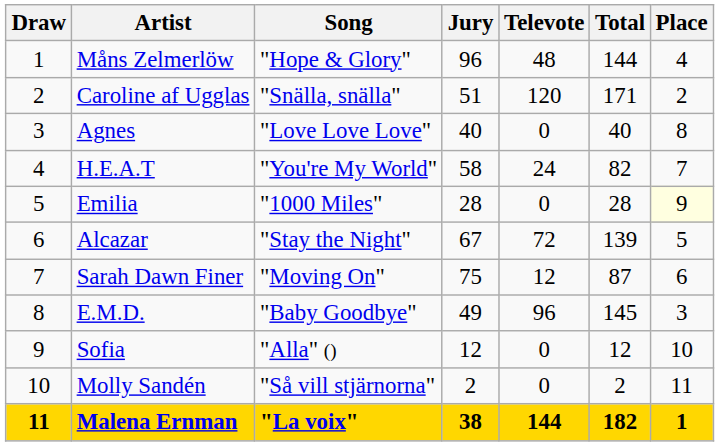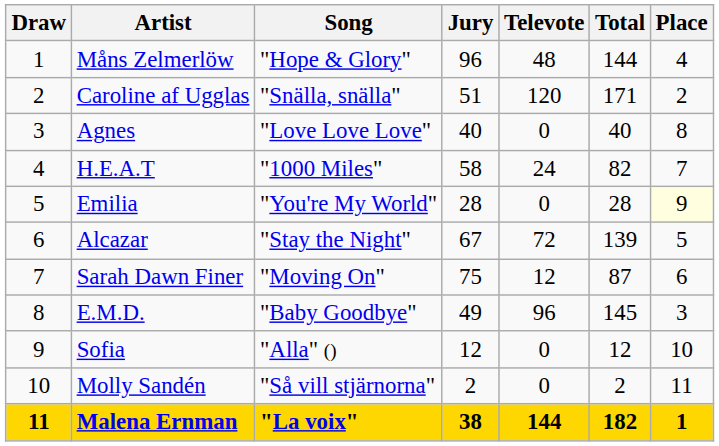H.E.A.T | Song: "You're My World" -> "1000 Miles"
Emilia | Song: "1000 Miles" -> "You're My World"
